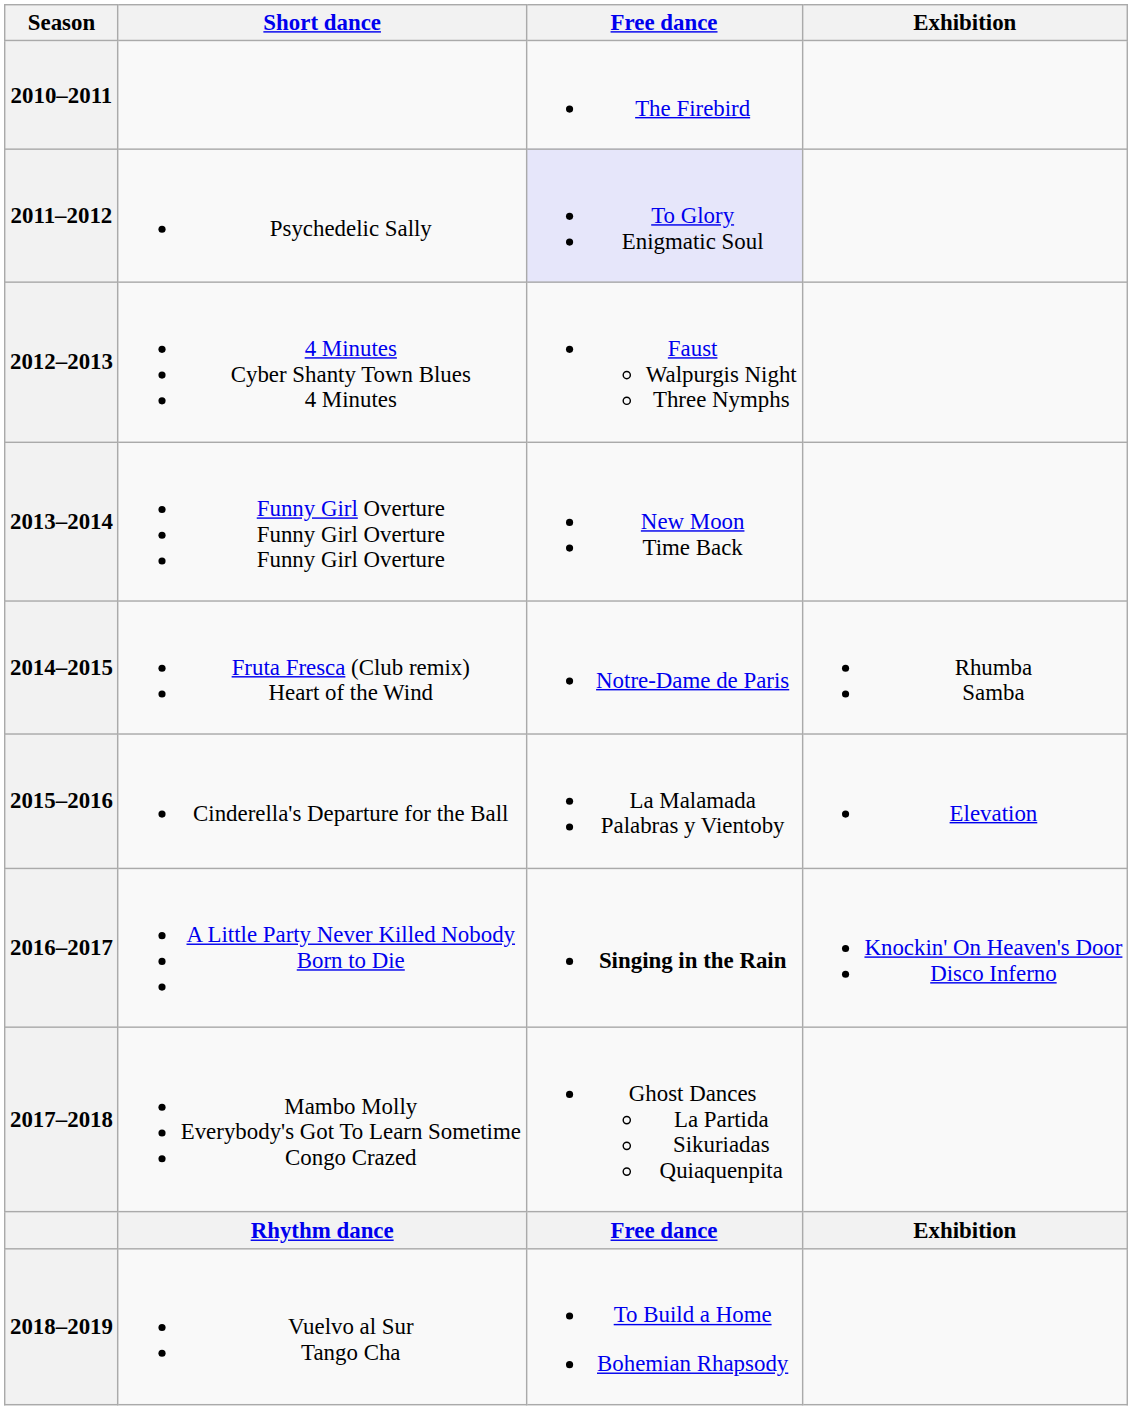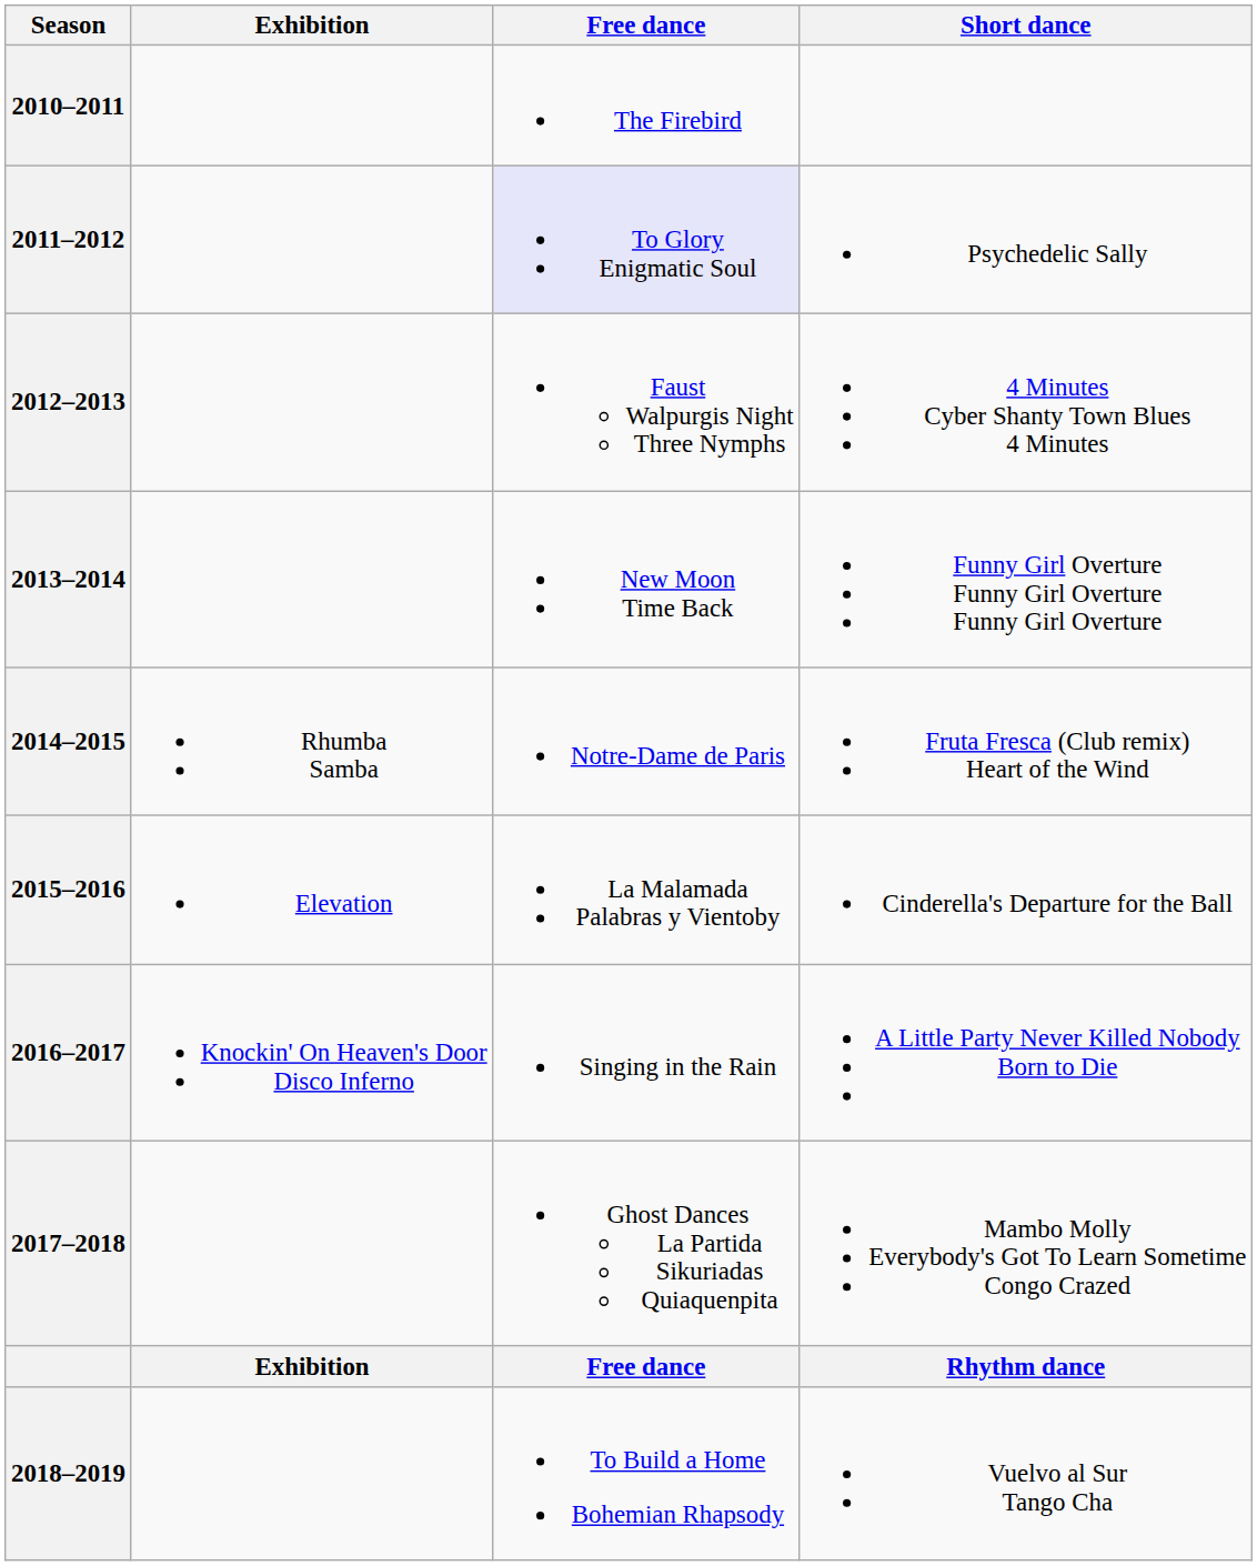columns swapped: Short dance <-> Exhibition
2016–2017 | Free dance: bold -> normal
